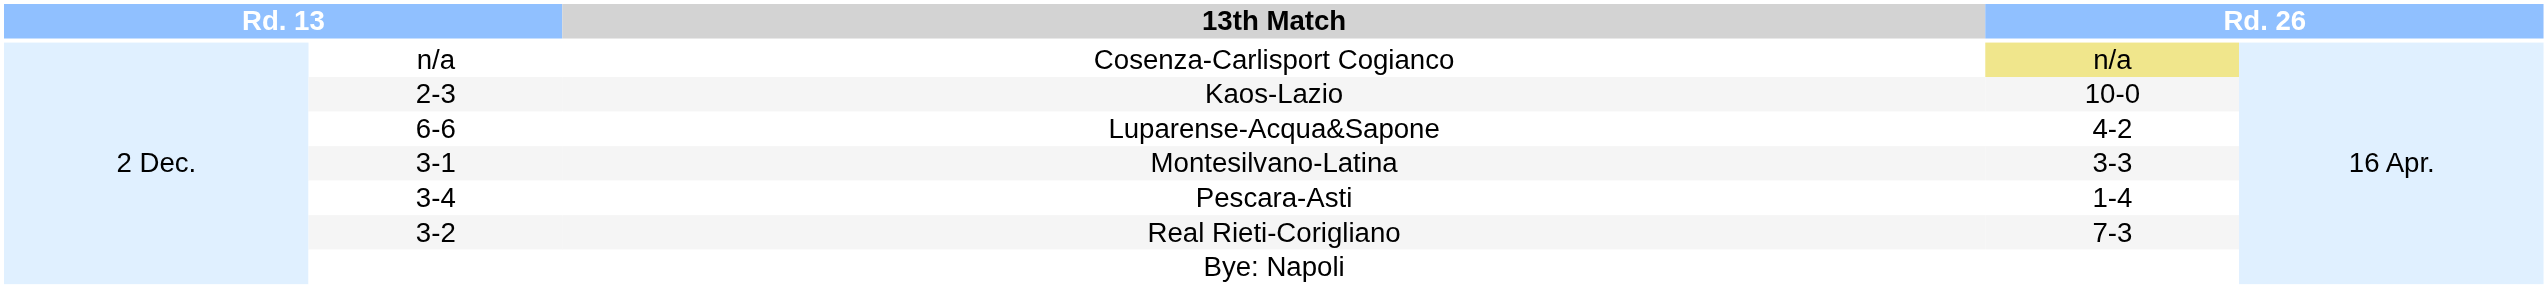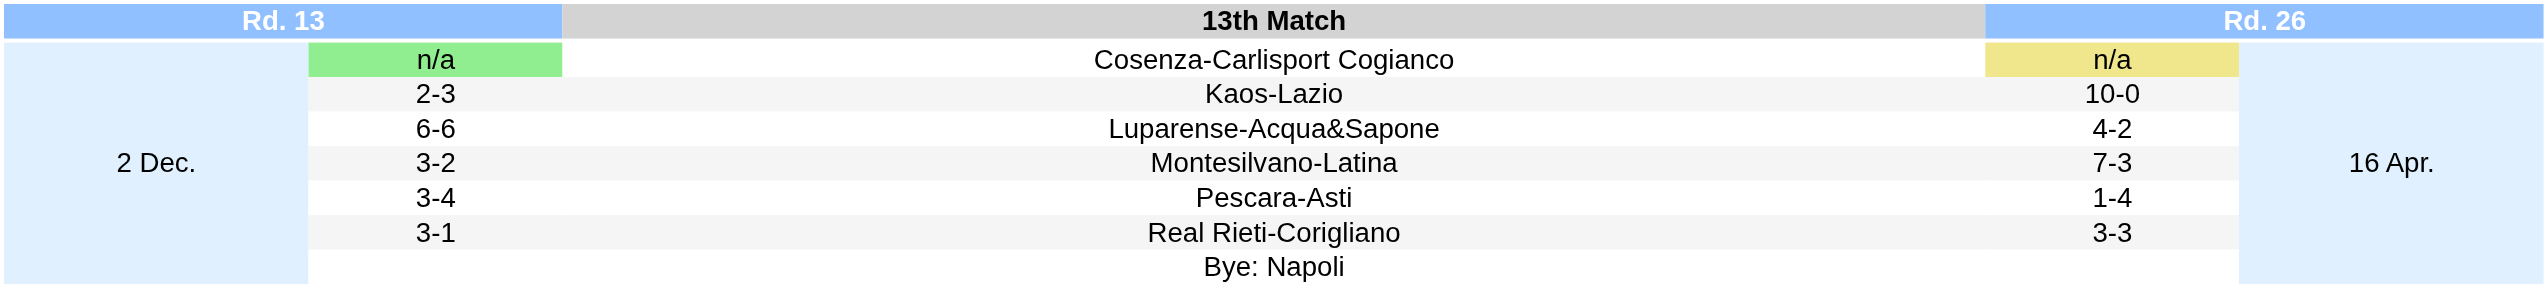Cosenza-Carlisport Cogianco | column 2: no background -> lightgreen background
Montesilvano-Latina | column 2: 3-1 -> 3-2
Montesilvano-Latina | column 4: 3-3 -> 7-3
Real Rieti-Corigliano | column 2: 3-2 -> 3-1
Real Rieti-Corigliano | column 4: 7-3 -> 3-3
